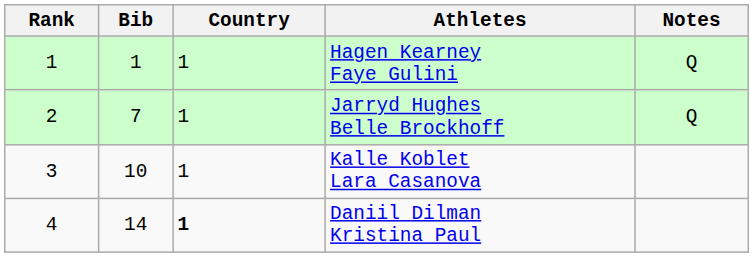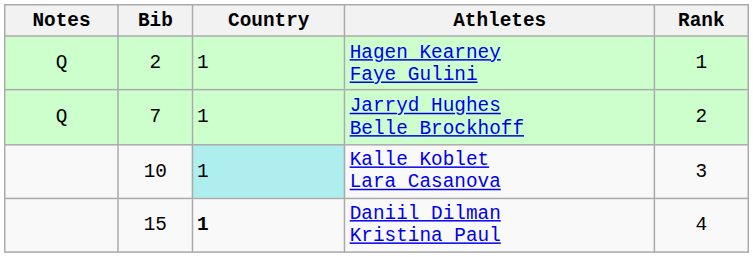columns swapped: Rank <-> Notes
Hagen Kearney Faye Gulini | Bib: 1 -> 2
Kalle Koblet Lara Casanova | Country: no background -> paleturquoise background
Daniil Dilman Kristina Paul | Bib: 14 -> 15
